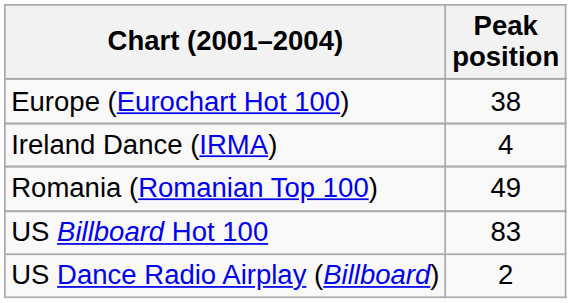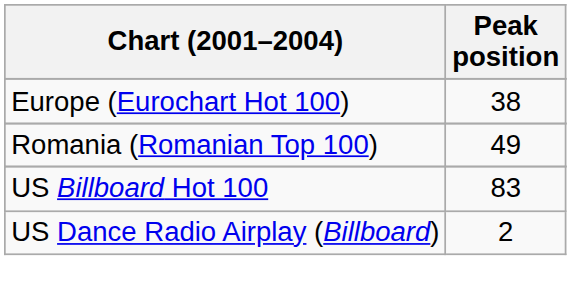- row: Ireland Dance (IRMA) | 4
